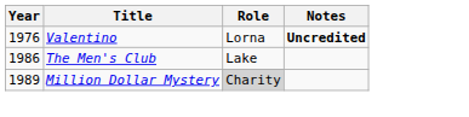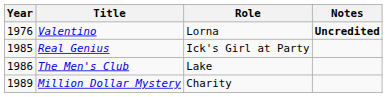+ row: 1985 | Real Genius | Ick's Girl at Party
Million Dollar Mystery | Role: lightgrey background -> no background
